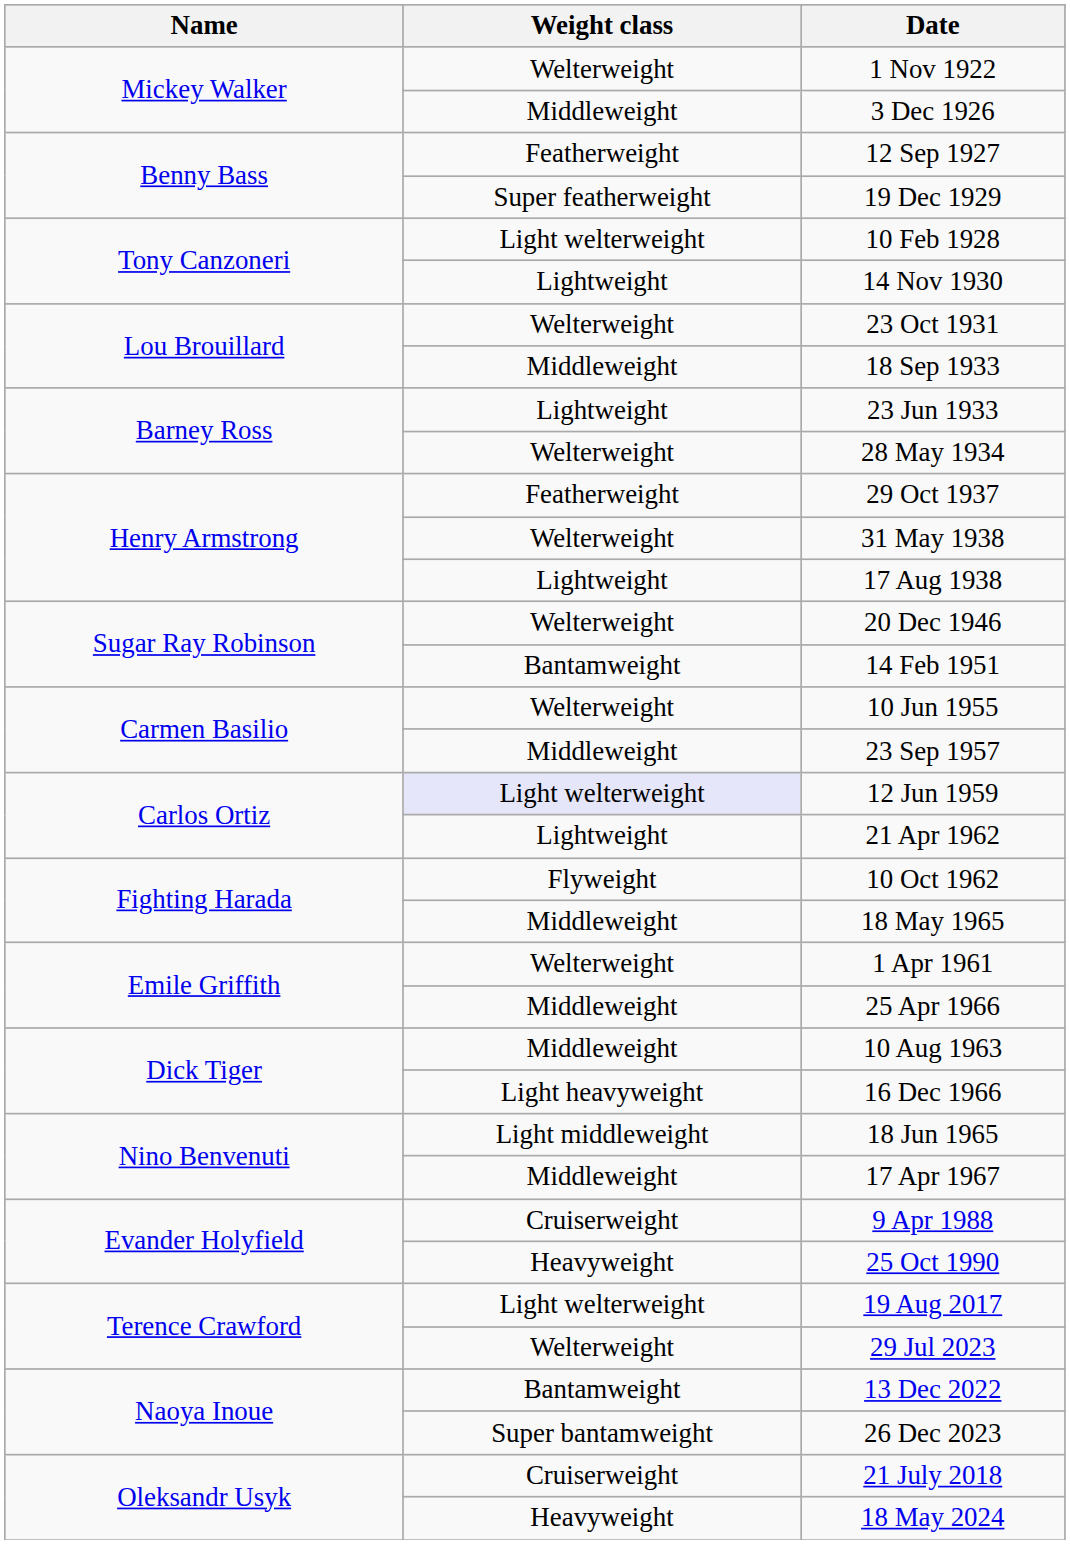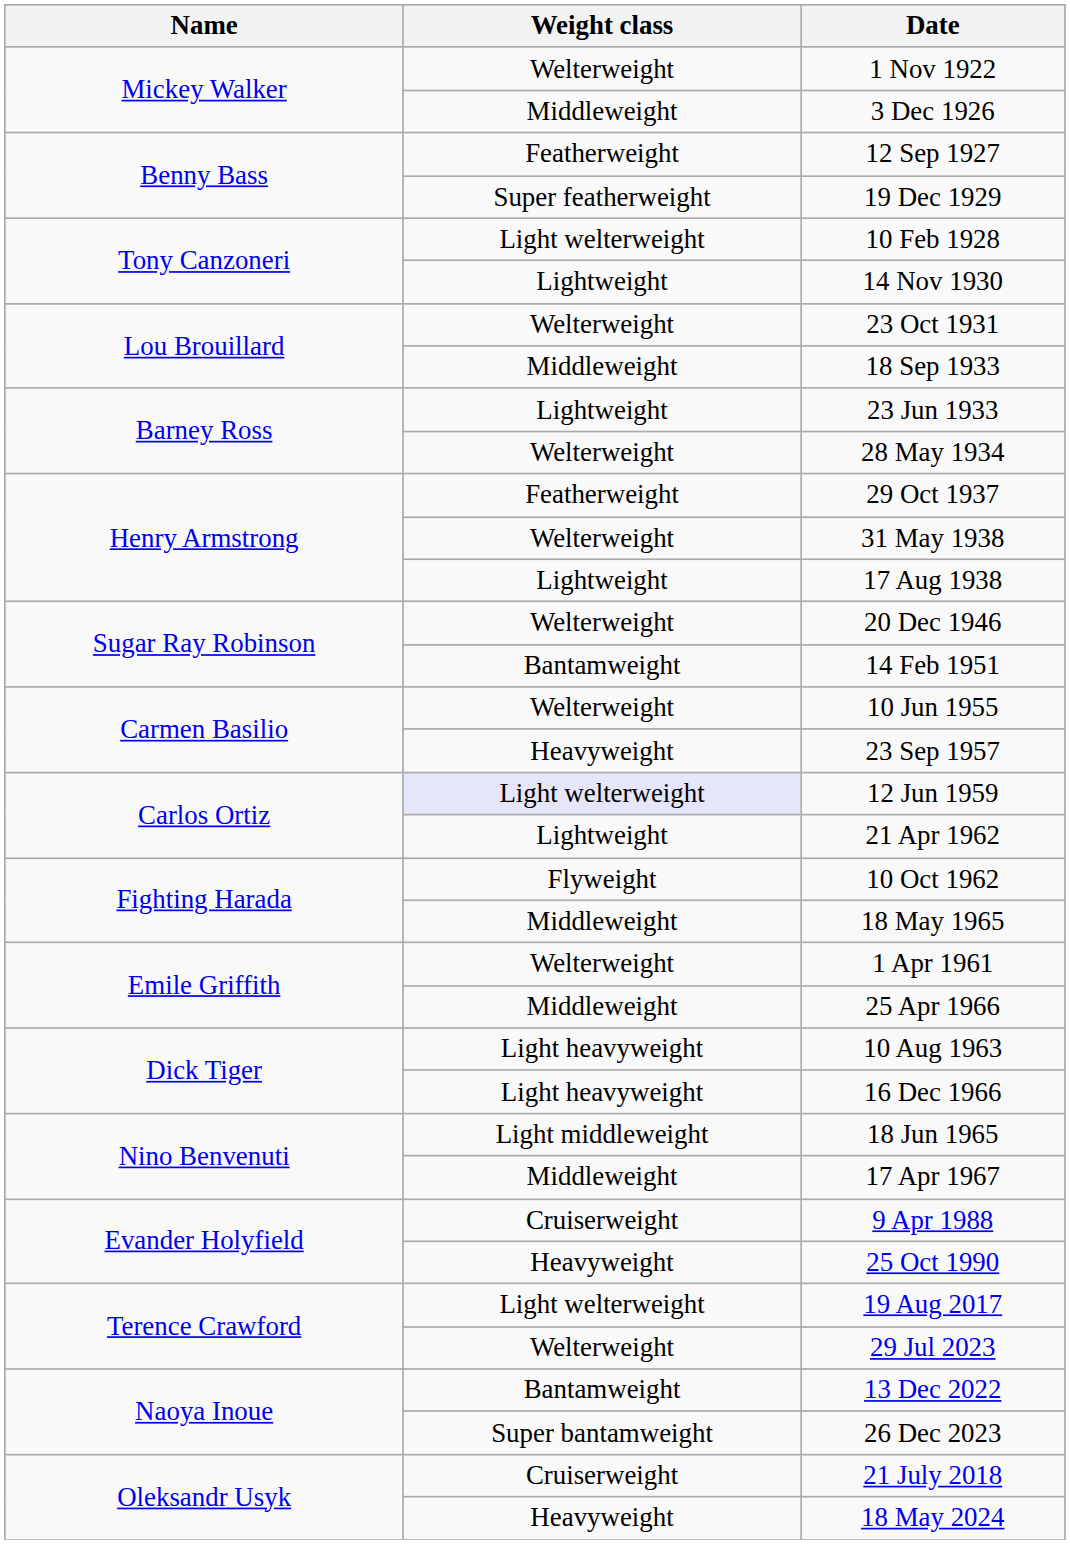23 Sep 1957 | Weight class: Middleweight -> Heavyweight
10 Aug 1963 | Weight class: Middleweight -> Light heavyweight
